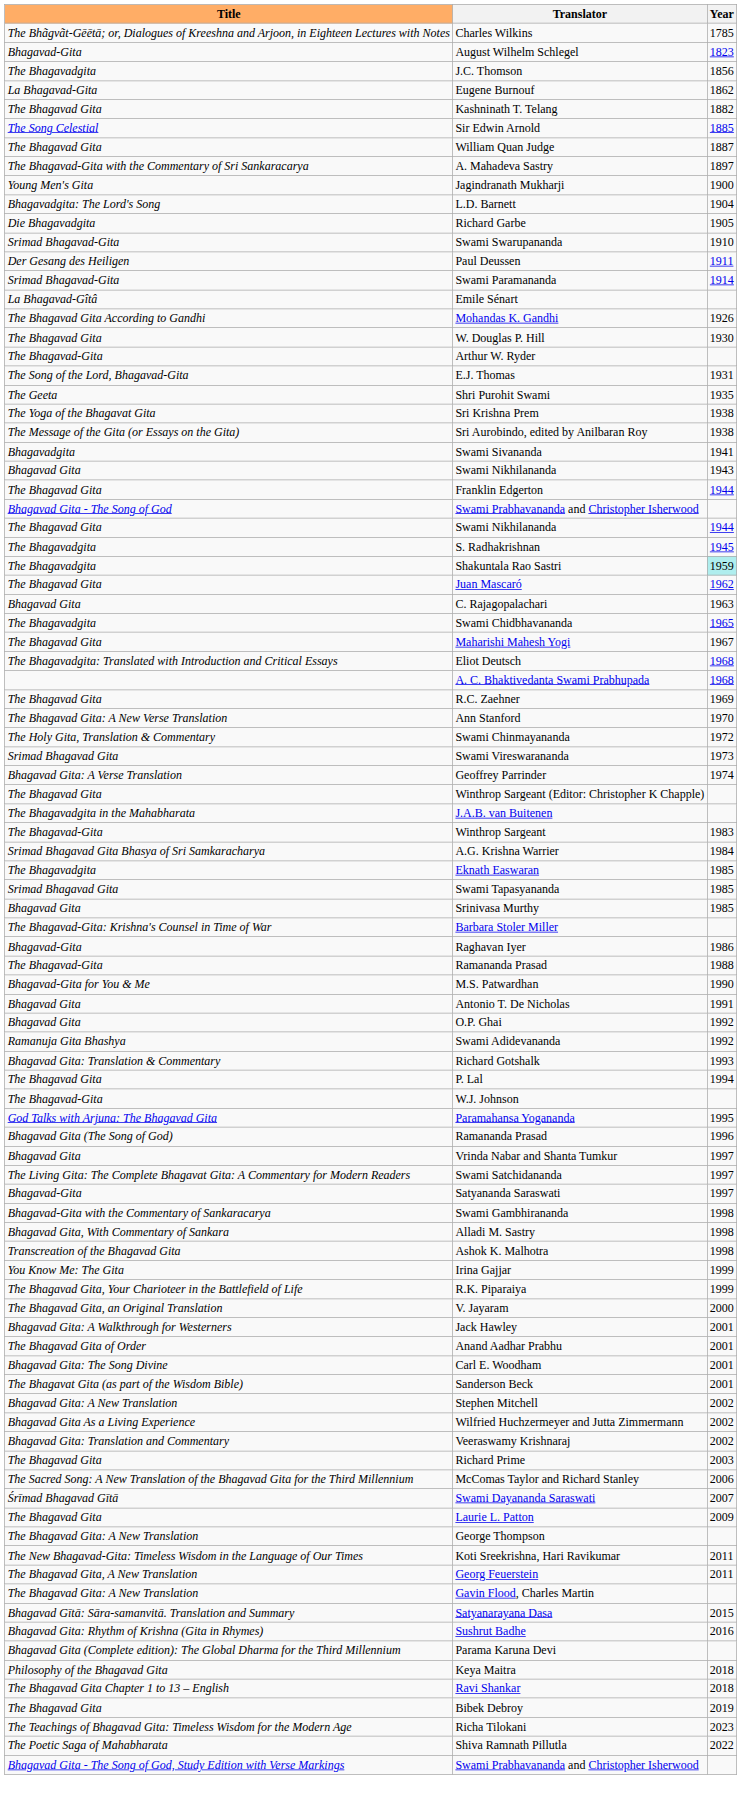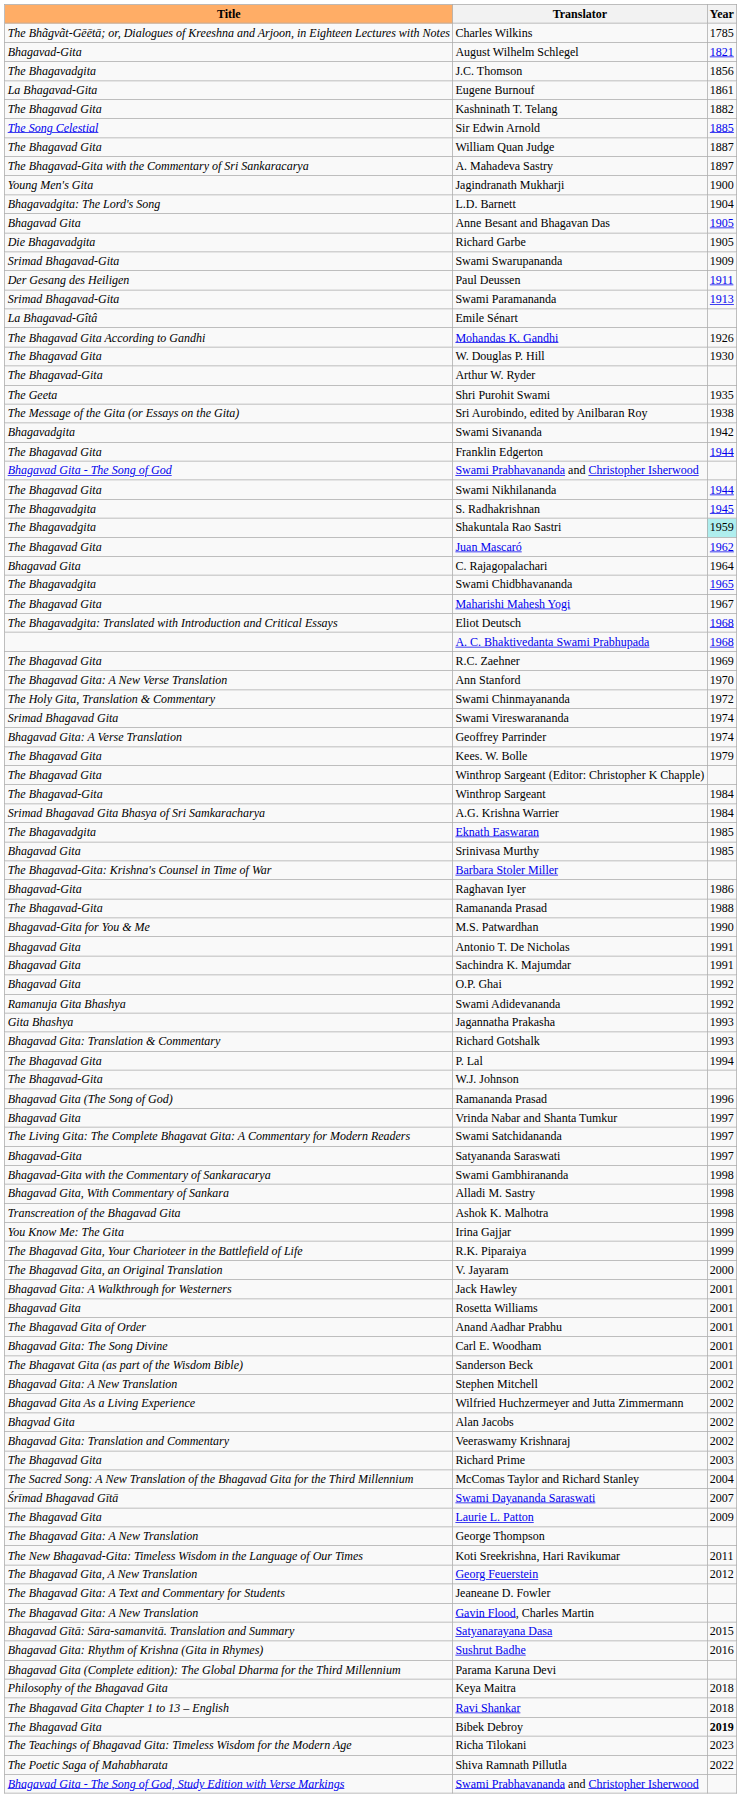August Wilhelm Schlegel | Year: 1823 -> 1821
Eugene Burnouf | Year: 1862 -> 1861
+ row: Bhagavad Gita | Anne Besant and Bhagavan Das | 1905
Swami Swarupananda | Year: 1910 -> 1909
Swami Paramananda | Year: 1914 -> 1913
- row: The Song of the Lord, Bhagavad-Gita | E.J. Thomas | 1931
- row: The Yoga of the Bhagavat Gita | Sri Krishna Prem | 1938
Swami Sivananda | Year: 1941 -> 1942
- row: Bhagavad Gita | Swami Nikhilananda | 1943
C. Rajagopalachari | Year: 1963 -> 1964
Swami Vireswarananda | Year: 1973 -> 1974
+ row: The Bhagavad Gita | Kees. W. Bolle | 1979
- row: The Bhagavadgita in the Mahabharata | J.A.B. van Buitenen
Winthrop Sargeant | Year: 1983 -> 1984
- row: Srimad Bhagavad Gita | Swami Tapasyananda | 1985
+ row: Bhagavad Gita | Sachindra K. Majumdar | 1991
+ row: Gita Bhashya | Jagannatha Prakasha | 1993
- row: God Talks with Arjuna: The Bhagavad Gita | Paramahansa Yogananda | 1995
+ row: Bhagavad Gita | Rosetta Williams | 2001
+ row: Bhagvad Gita | Alan Jacobs | 2002
McComas Taylor and Richard Stanley | Year: 2006 -> 2004
Georg Feuerstein | Year: 2011 -> 2012
+ row: The Bhagavad Gita: A Text and Commentary for Students | Jeaneane D. Fowler
Bibek Debroy | Year: normal -> bold
